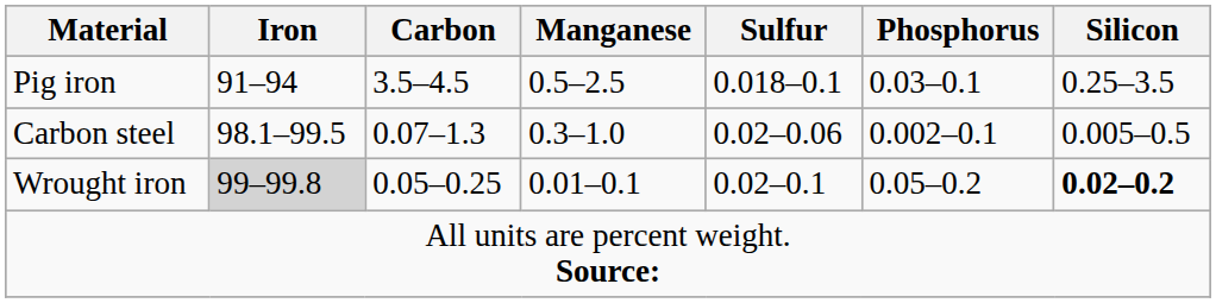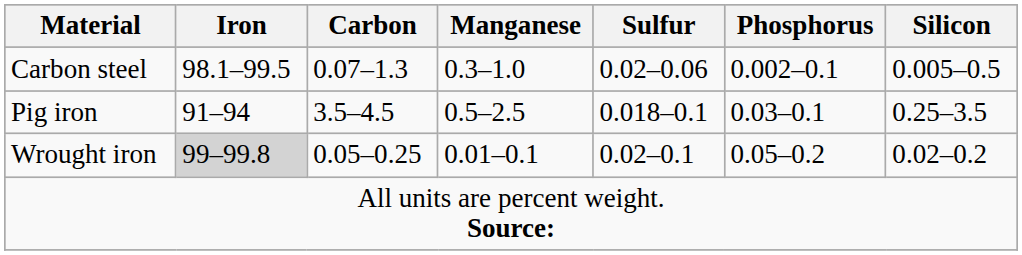rows swapped: Pig iron <-> Carbon steel
Wrought iron | Silicon: bold -> normal
